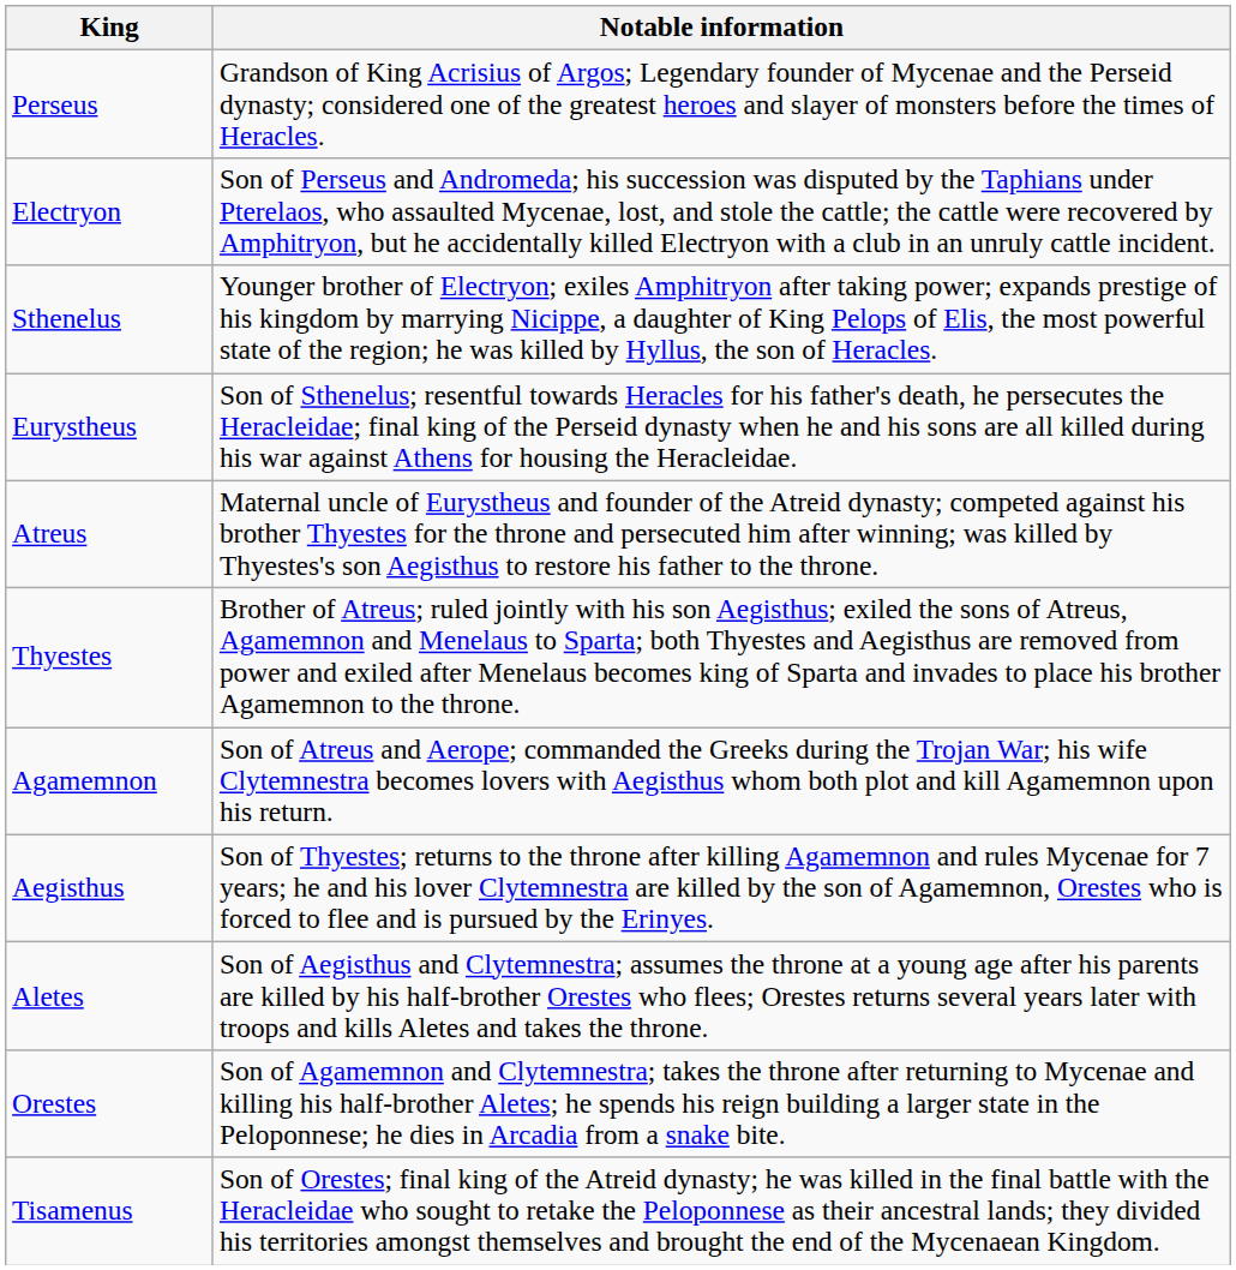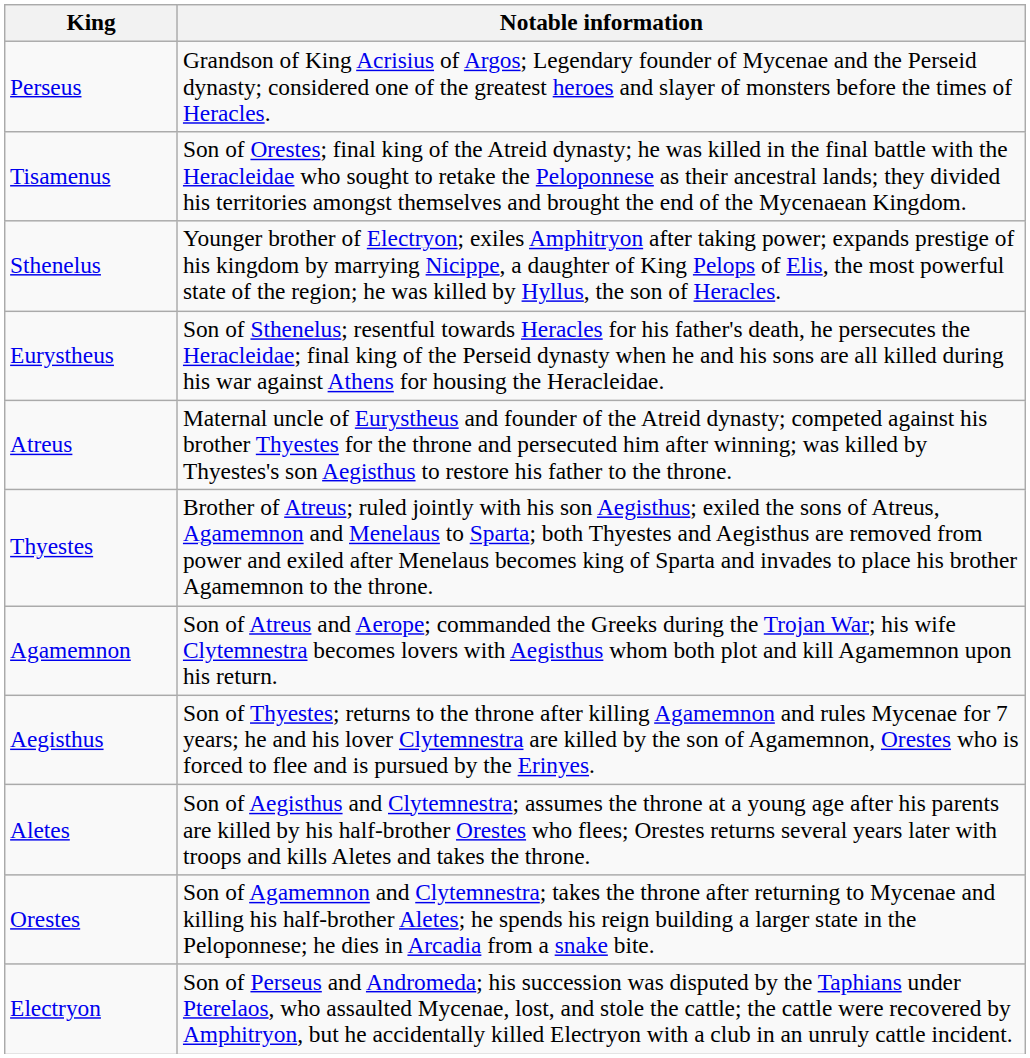rows swapped: Electryon <-> Tisamenus
